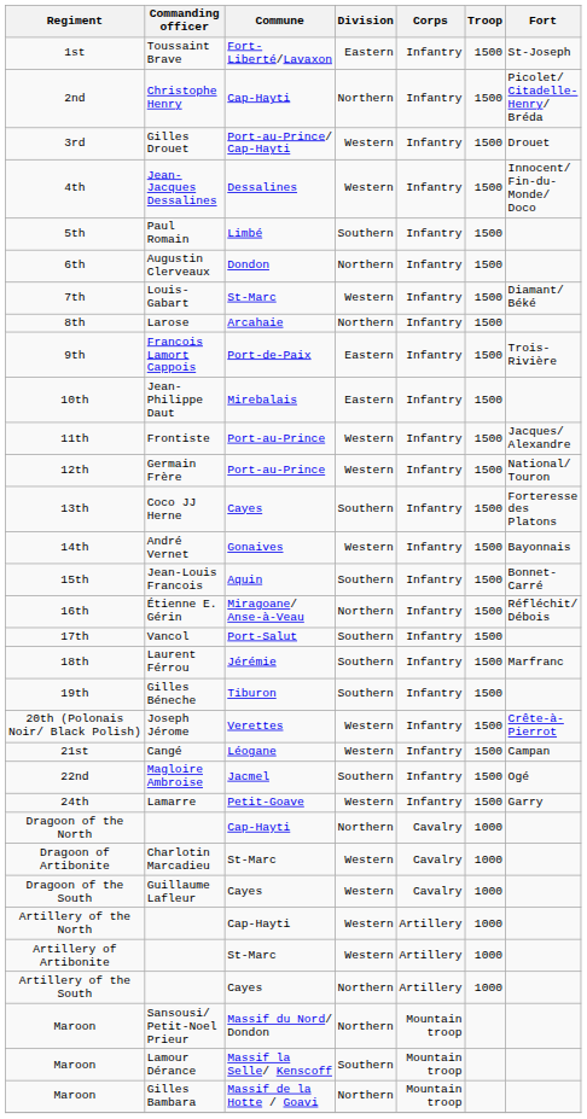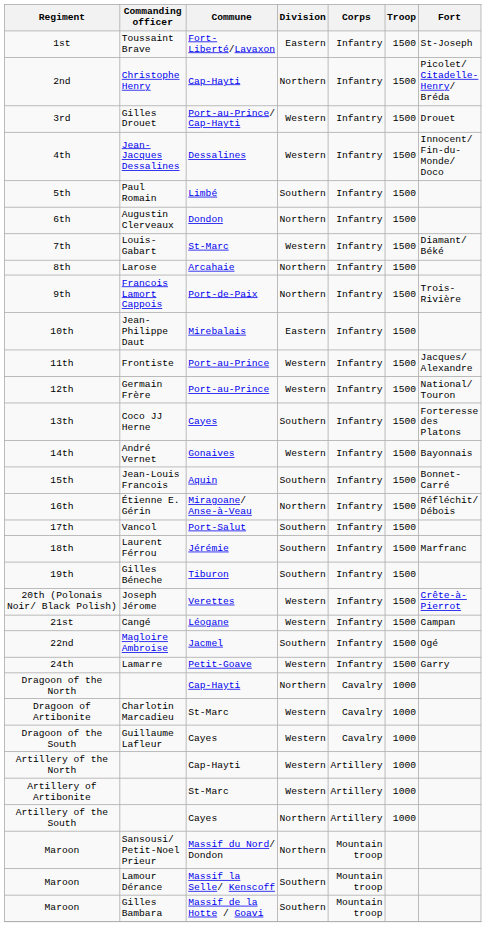9th | Division: Eastern -> Northern
Maroon / Gilles Bambara | Division: Northern -> Southern
